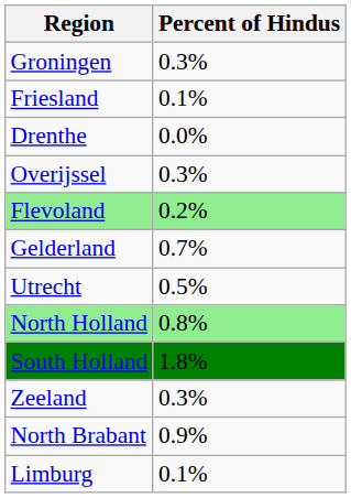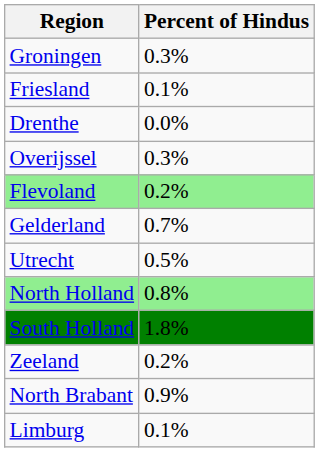Zeeland | Percent of Hindus: 0.3% -> 0.2%
